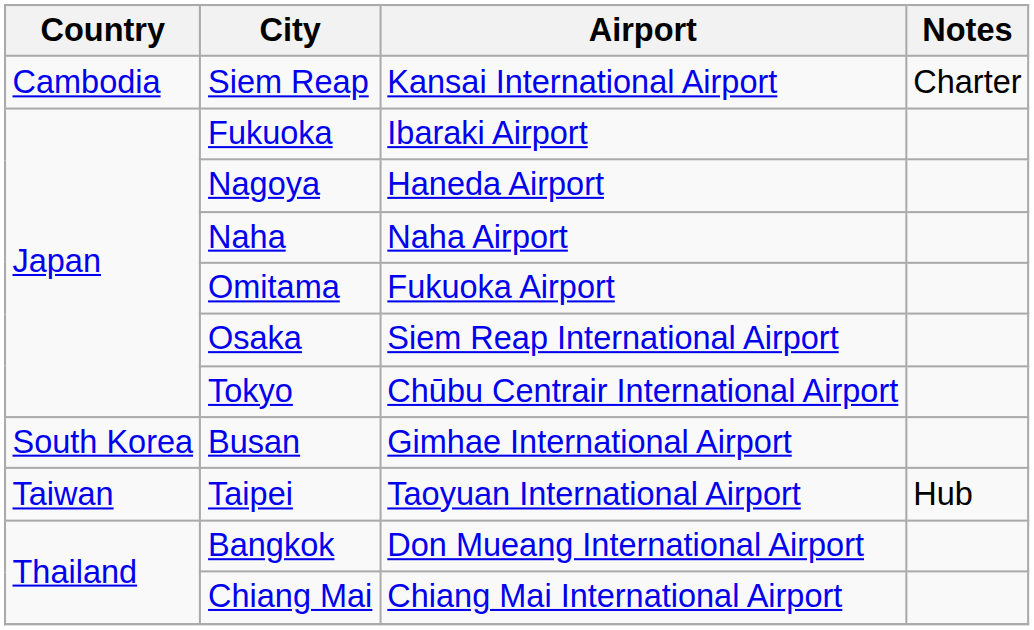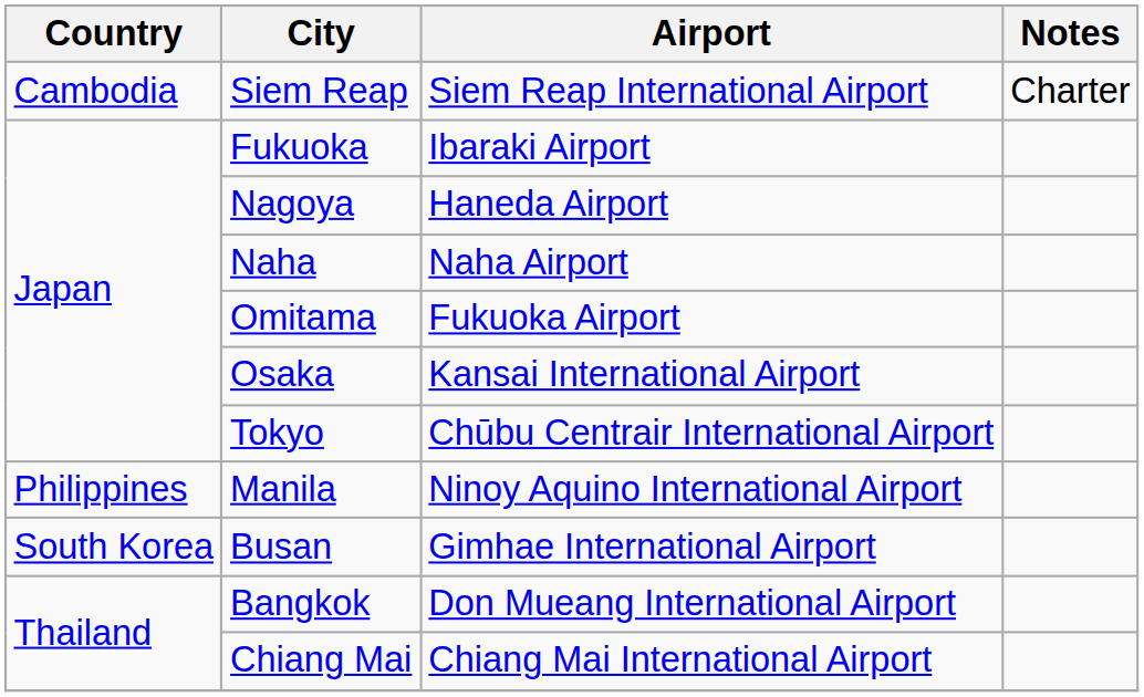Siem Reap | Airport: Kansai International Airport -> Siem Reap International Airport
Osaka | Airport: Siem Reap International Airport -> Kansai International Airport
+ row: Philippines | Manila | Ninoy Aquino International Airport
- row: Taiwan | Taipei | Taoyuan International Airport | Hub
